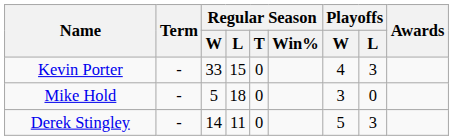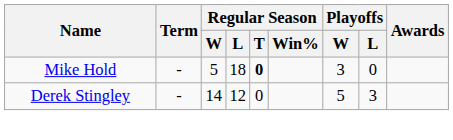- row: Kevin Porter | - | 33 | 15 | 0 | 4 | 3
Mike Hold | Regular Season / T: normal -> bold
Derek Stingley | Regular Season / L: 11 -> 12
